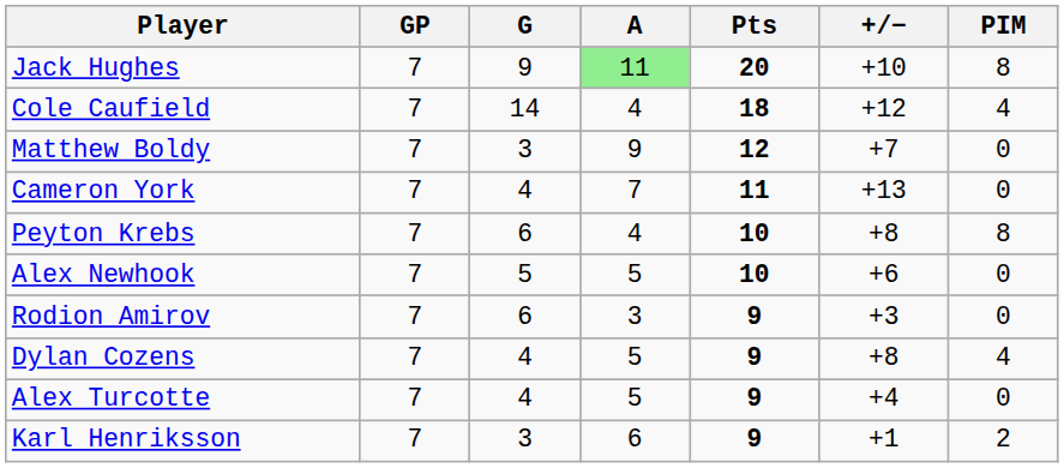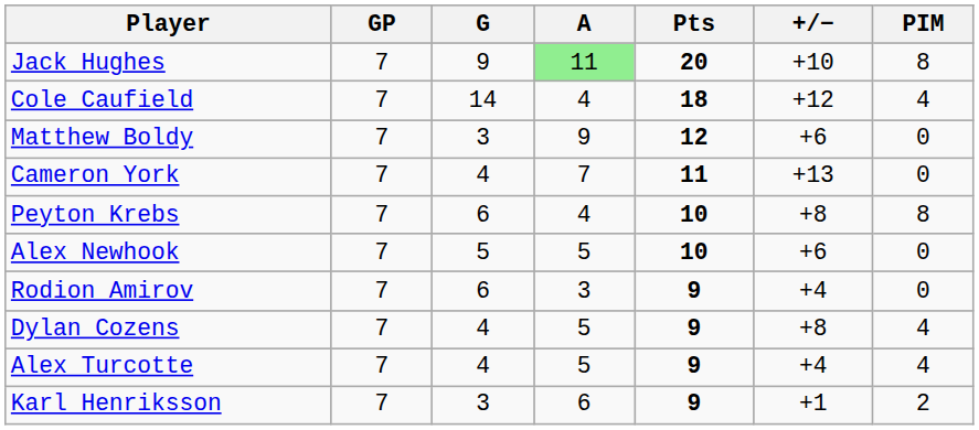Matthew Boldy | +/−: +7 -> +6
Rodion Amirov | +/−: +3 -> +4
Alex Turcotte | PIM: 0 -> 4
